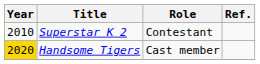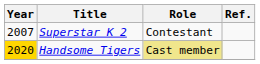Superstar K 2 | Year: 2010 -> 2007
Handsome Tigers | Role: no background -> khaki background
